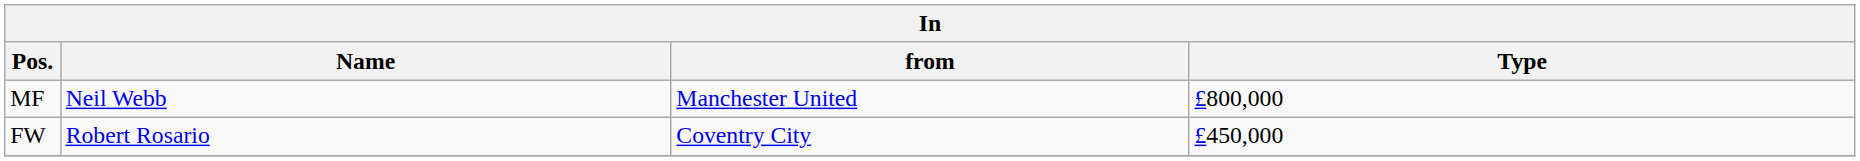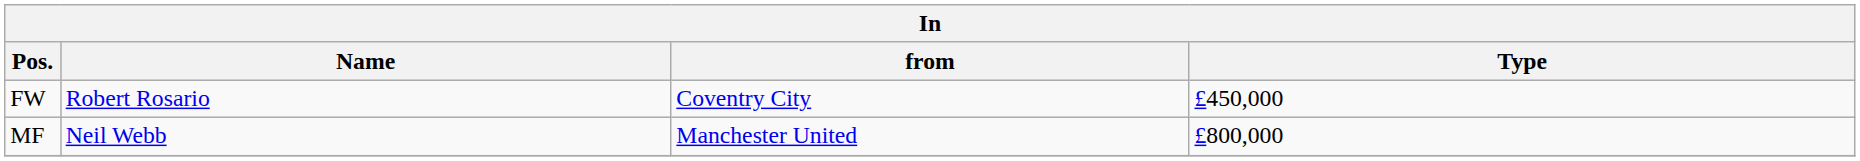rows swapped: MF <-> FW
